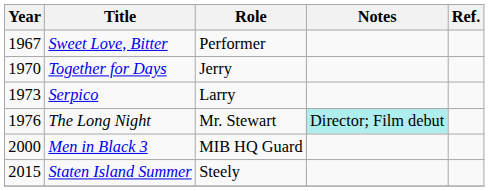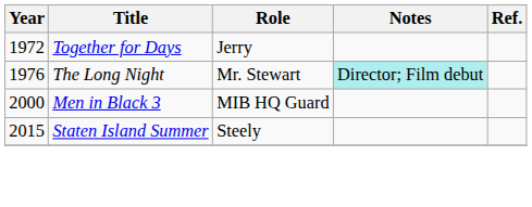- row: 1967 | Sweet Love, Bitter | Performer
Together for Days | Year: 1970 -> 1972
- row: 1973 | Serpico | Larry
